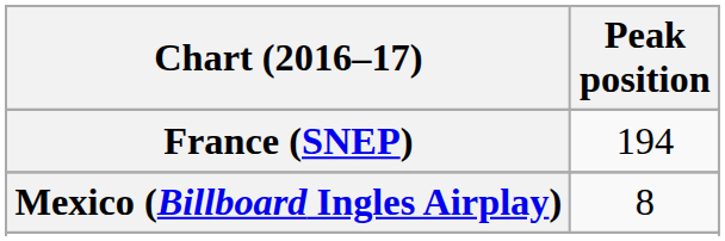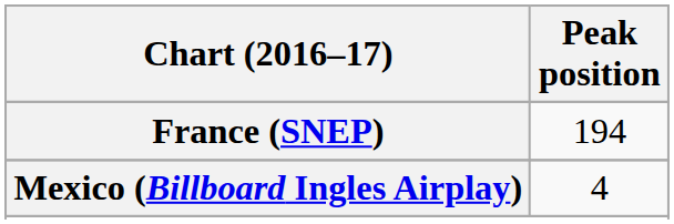Mexico (Billboard Ingles Airplay) | Peak position: 8 -> 4
